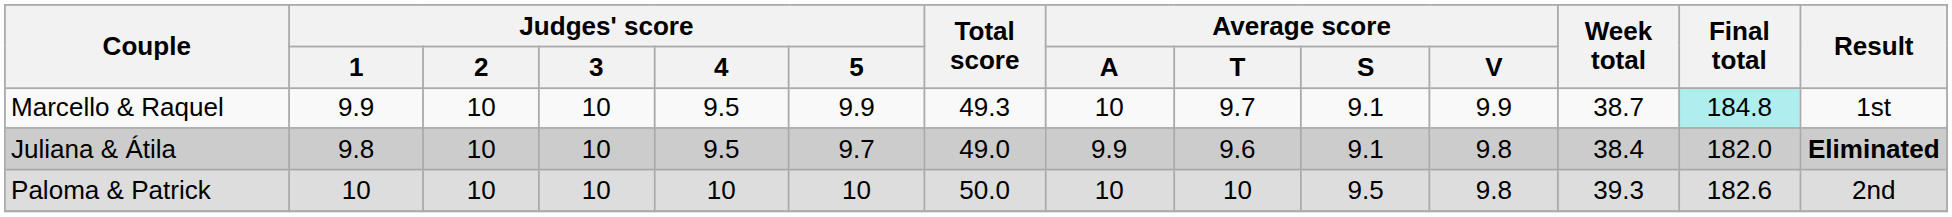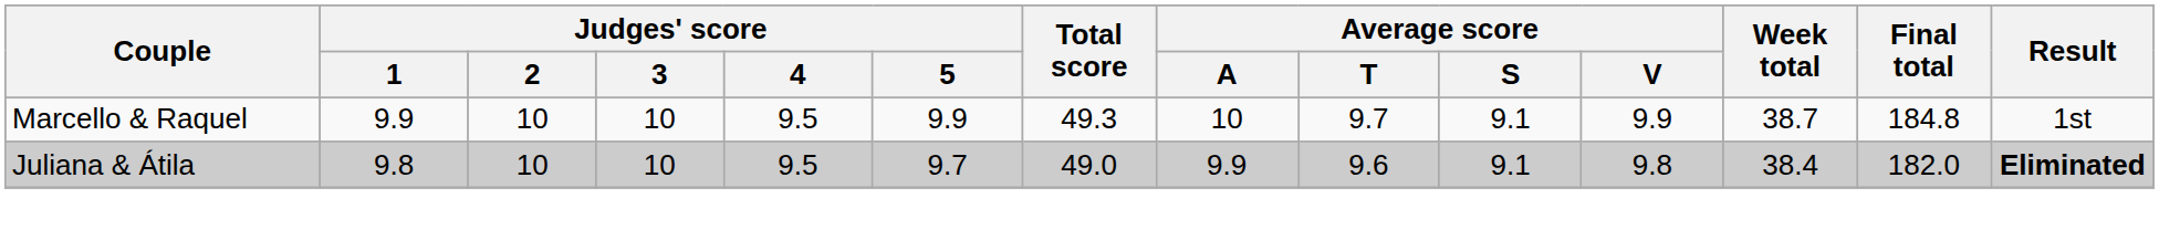Marcello & Raquel | Final total: paleturquoise background -> no background
- row: Paloma & Patrick | 10 | 10 | 10 | 10 | 10 | 50.0 | 10 | 10 | 9.5 | 9.8 | 39.3 | 182.6 | 2nd
